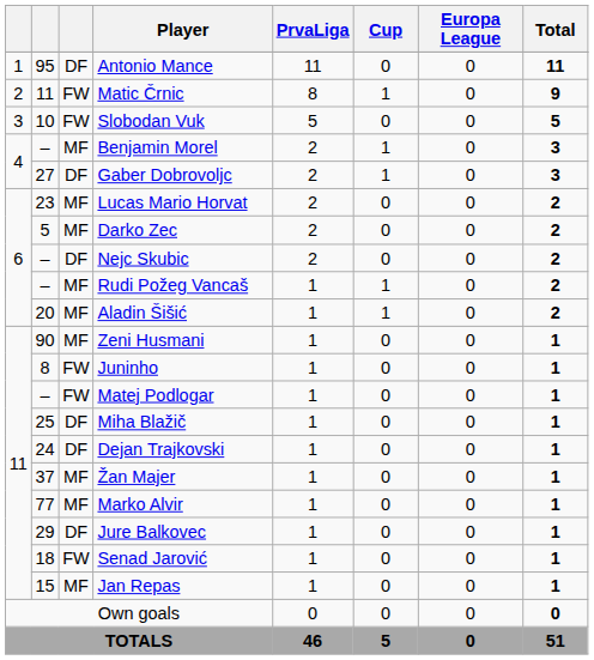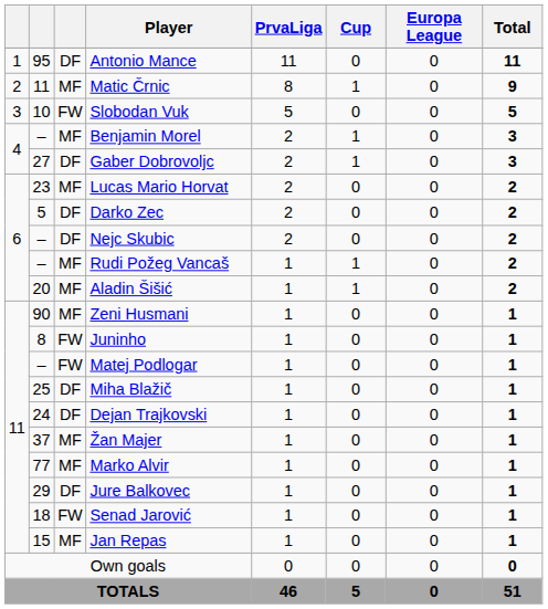Matic Črnic | column 3: FW -> MF
Darko Zec | column 3: MF -> DF
